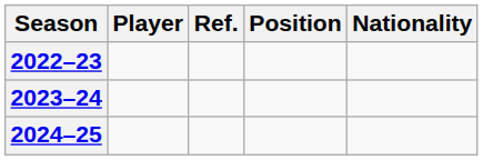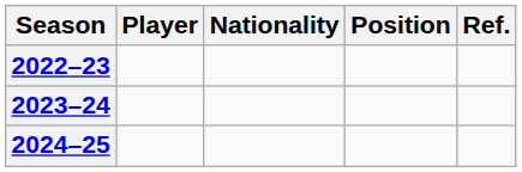columns swapped: Nationality <-> Ref.
